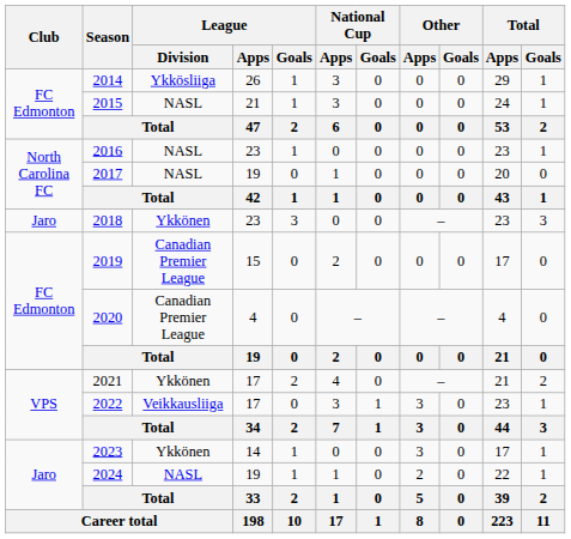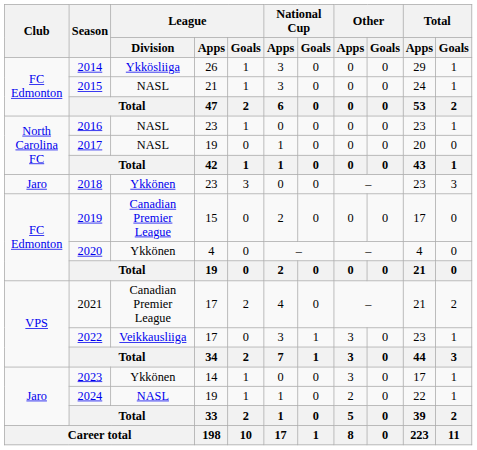2020 | League / Division: Canadian Premier League -> Ykkönen
2021 | League / Division: Ykkönen -> Canadian Premier League
